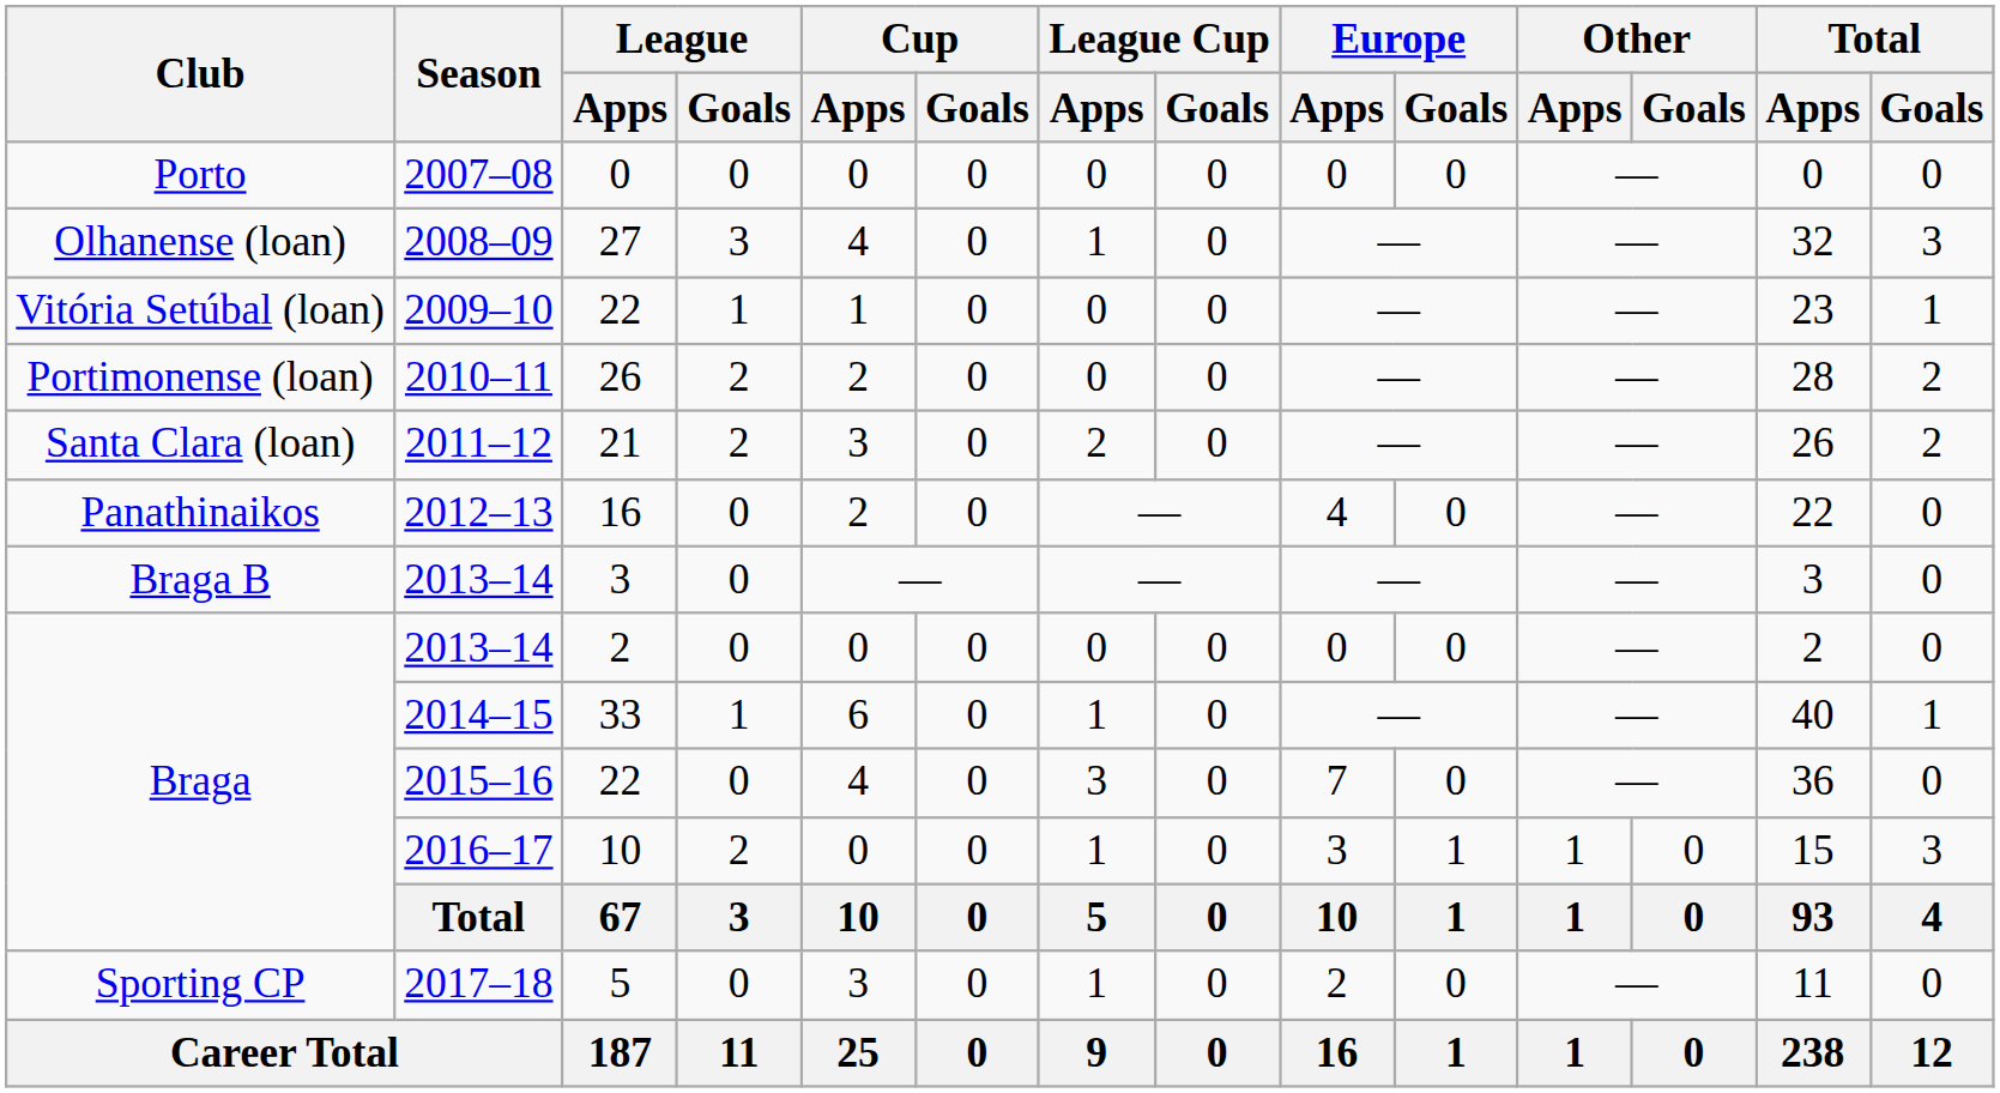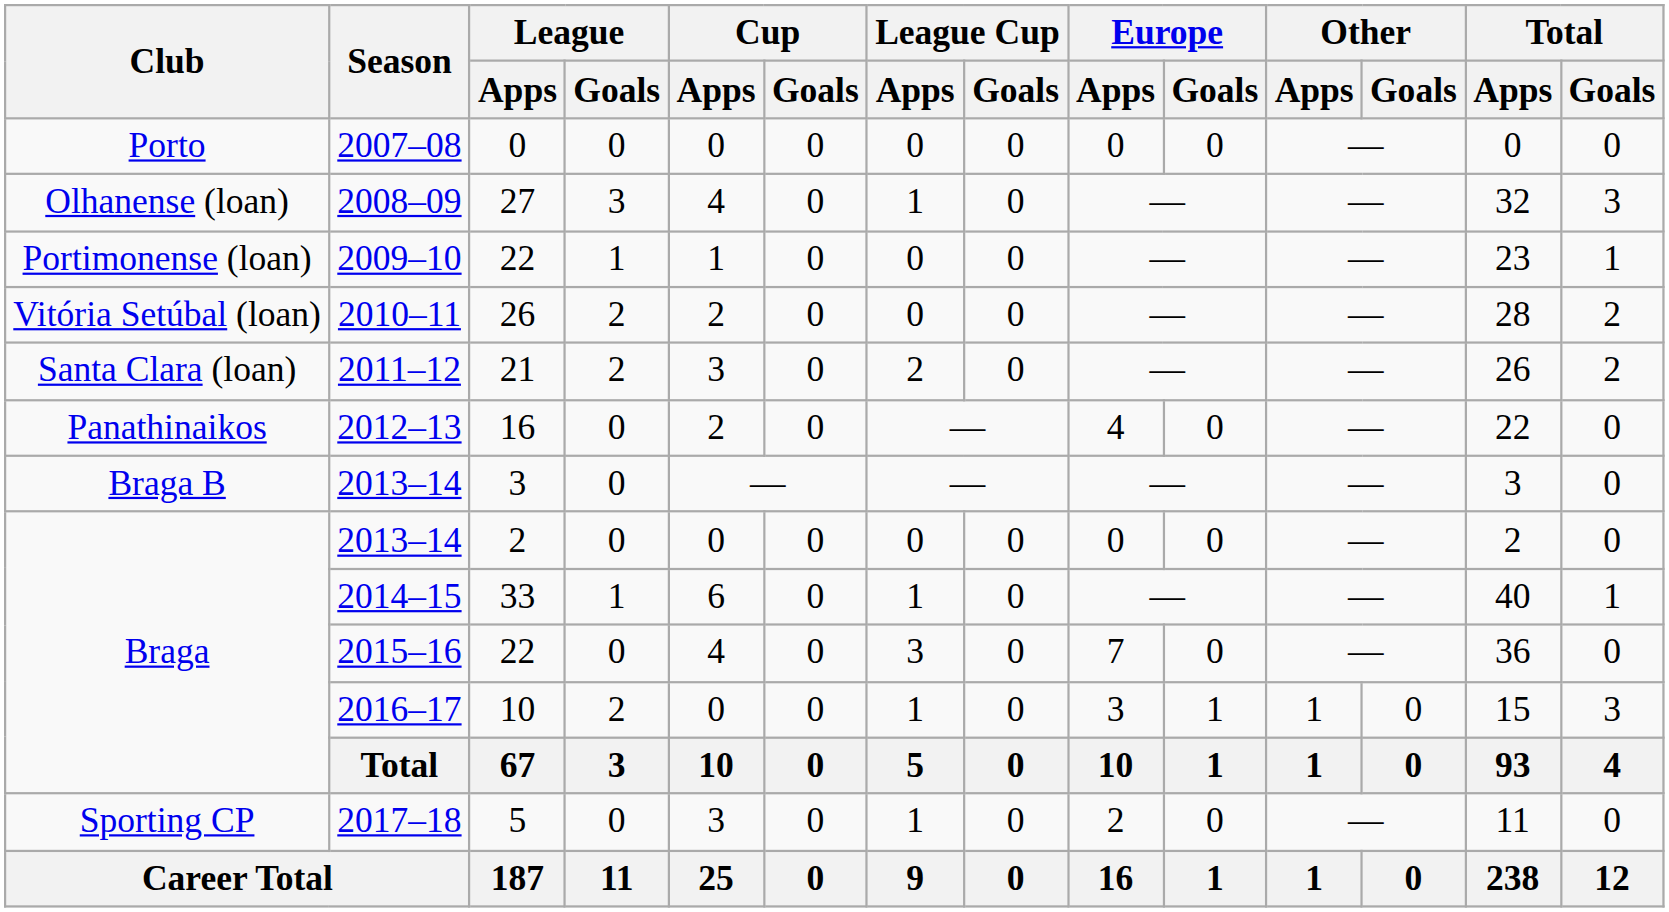2009–10 | Club: Vitória Setúbal (loan) -> Portimonense (loan)
2010–11 | Club: Portimonense (loan) -> Vitória Setúbal (loan)
